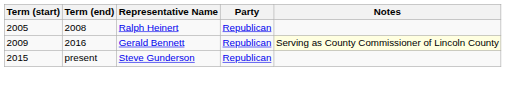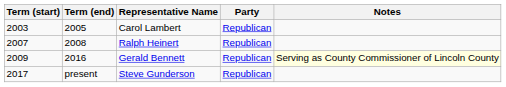+ row: 2003 | 2005 | Carol Lambert | Republican
Ralph Heinert | Term (start): 2005 -> 2007
Steve Gunderson | Term (start): 2015 -> 2017
